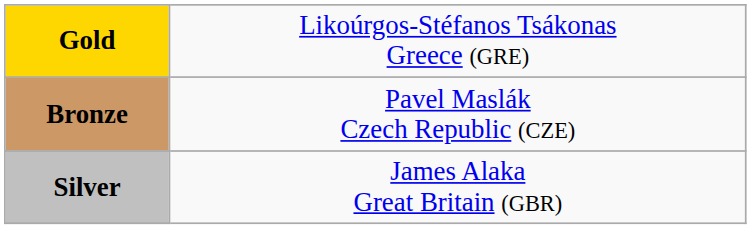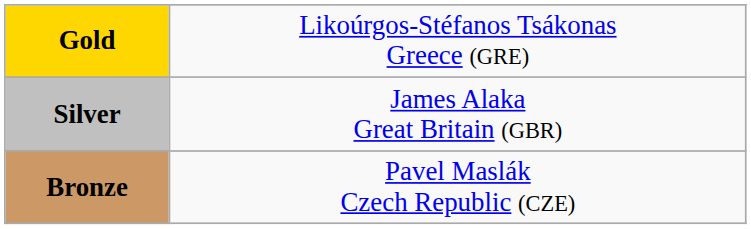rows swapped: Silver <-> Bronze
